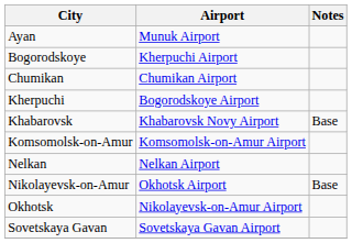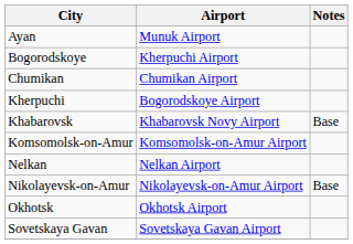Nikolayevsk-on-Amur | Airport: Okhotsk Airport -> Nikolayevsk-on-Amur Airport
Okhotsk | Airport: Nikolayevsk-on-Amur Airport -> Okhotsk Airport
